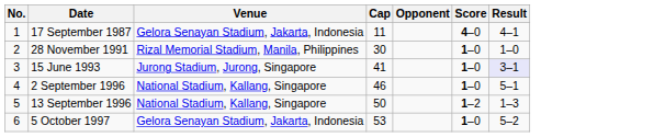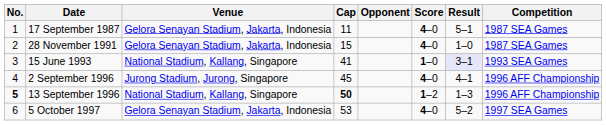+ column: Competition | 1987 SEA Games | 1987 SEA Games | 1993 SEA Games | 1996 AFF Championship | 1996 AFF Championship | 1997 SEA Games
17 September 1987 | Result: 4–1 -> 5–1
28 November 1991 | Venue: Rizal Memorial Stadium, Manila, Philippines -> Gelora Senayan Stadium, Jakarta, Indonesia
28 November 1991 | Cap: 30 -> 15
28 November 1991 | Score: 1–0 -> 4–0
15 June 1993 | Venue: Jurong Stadium, Jurong, Singapore -> National Stadium, Kallang, Singapore
2 September 1996 | Venue: National Stadium, Kallang, Singapore -> Jurong Stadium, Jurong, Singapore
2 September 1996 | Cap: 46 -> 45
2 September 1996 | Score: 1–0 -> 4–0
2 September 1996 | Result: 5–1 -> 4–1
13 September 1996 | No.: normal -> bold
13 September 1996 | Cap: normal -> bold
5 October 1997 | Score: 1–0 -> 4–0
